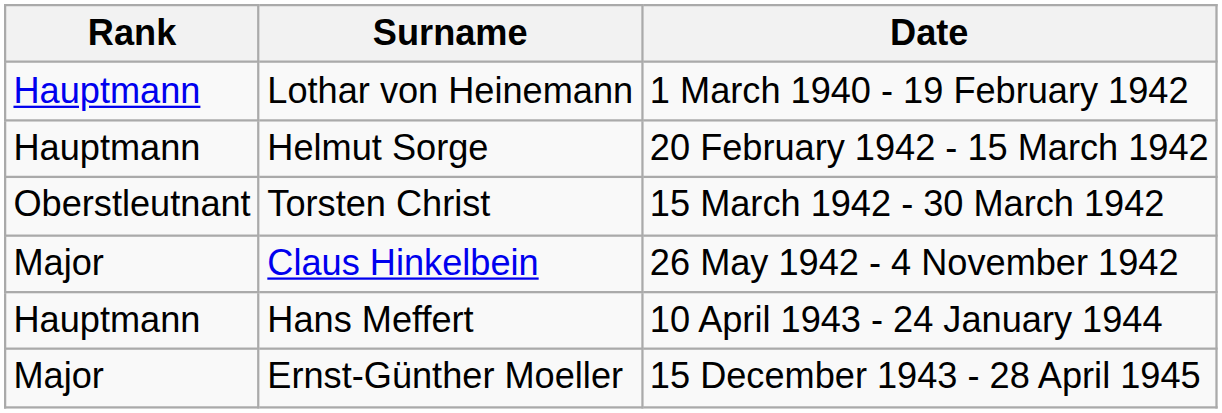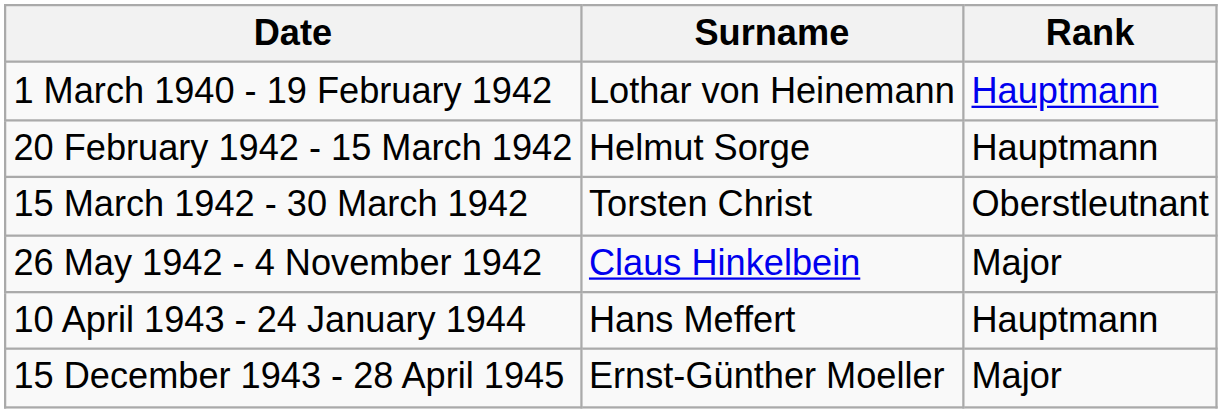columns swapped: Rank <-> Date
